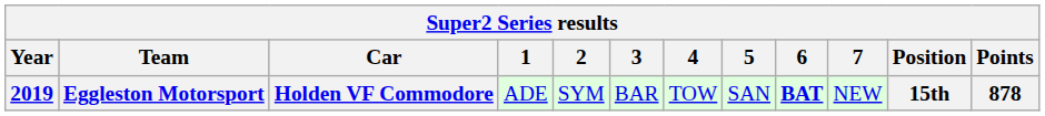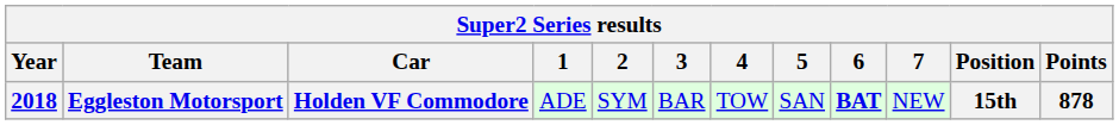Eggleston Motorsport | Year: 2019 -> 2018
